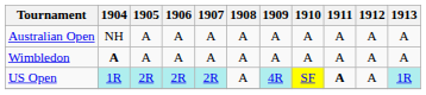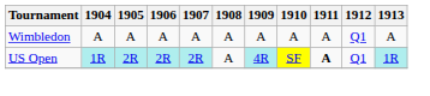- row: Australian Open | NH | A | A | A | A | A | A | A | A | A
Wimbledon | 1904: bold -> normal
Wimbledon | 1912: A -> Q1
US Open | 1912: A -> Q1
